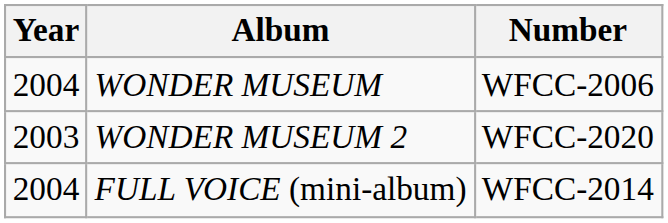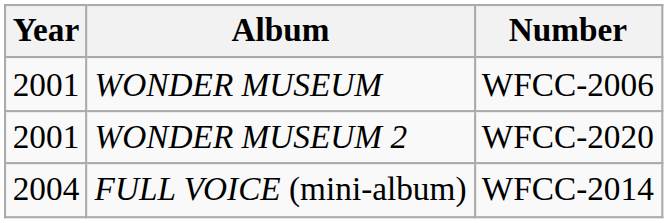WONDER MUSEUM | Year: 2004 -> 2001
WONDER MUSEUM 2 | Year: 2003 -> 2001
